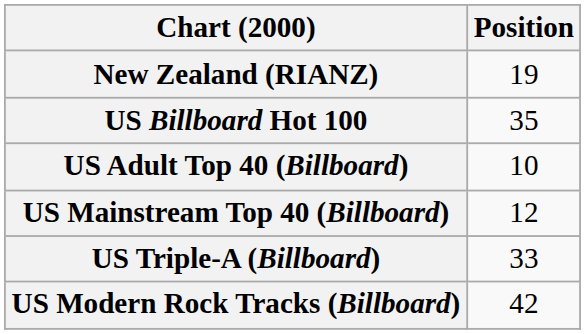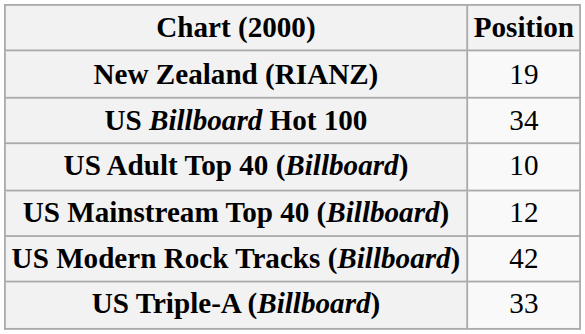US Billboard Hot 100 | Position: 35 -> 34
rows swapped: US Modern Rock Tracks (Billboard) <-> US Triple-A (Billboard)
